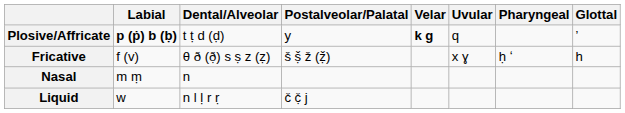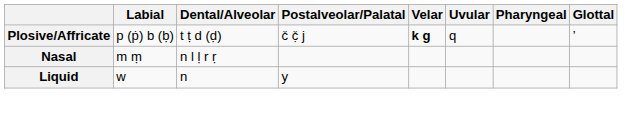Plosive/Affricate | Labial: bold -> normal
Plosive/Affricate | Postalveolar/Palatal: y -> č č̣ j
- row: Fricative | f (v) | θ ð (ð̣) s ṣ z (ẓ) | š ṣ̌ ž (ẓ̌) | x ɣ | ḥ ʻ | h
Nasal | Dental/Alveolar: n -> n l ḷ r ṛ
Liquid | Dental/Alveolar: n l ḷ r ṛ -> n
Liquid | Postalveolar/Palatal: č č̣ j -> y
